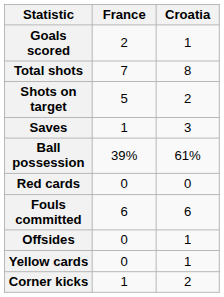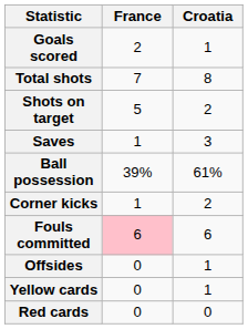rows swapped: Corner kicks <-> Red cards
Fouls committed | France: no background -> pink background
